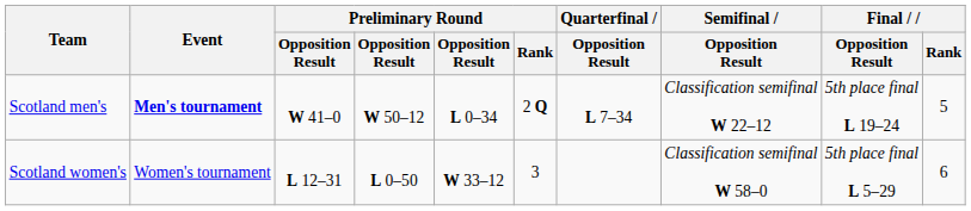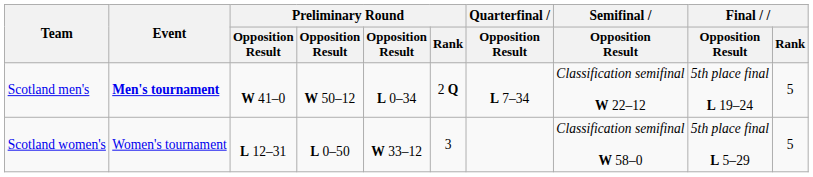Scotland women's | Final / Rank: 6 -> 5
